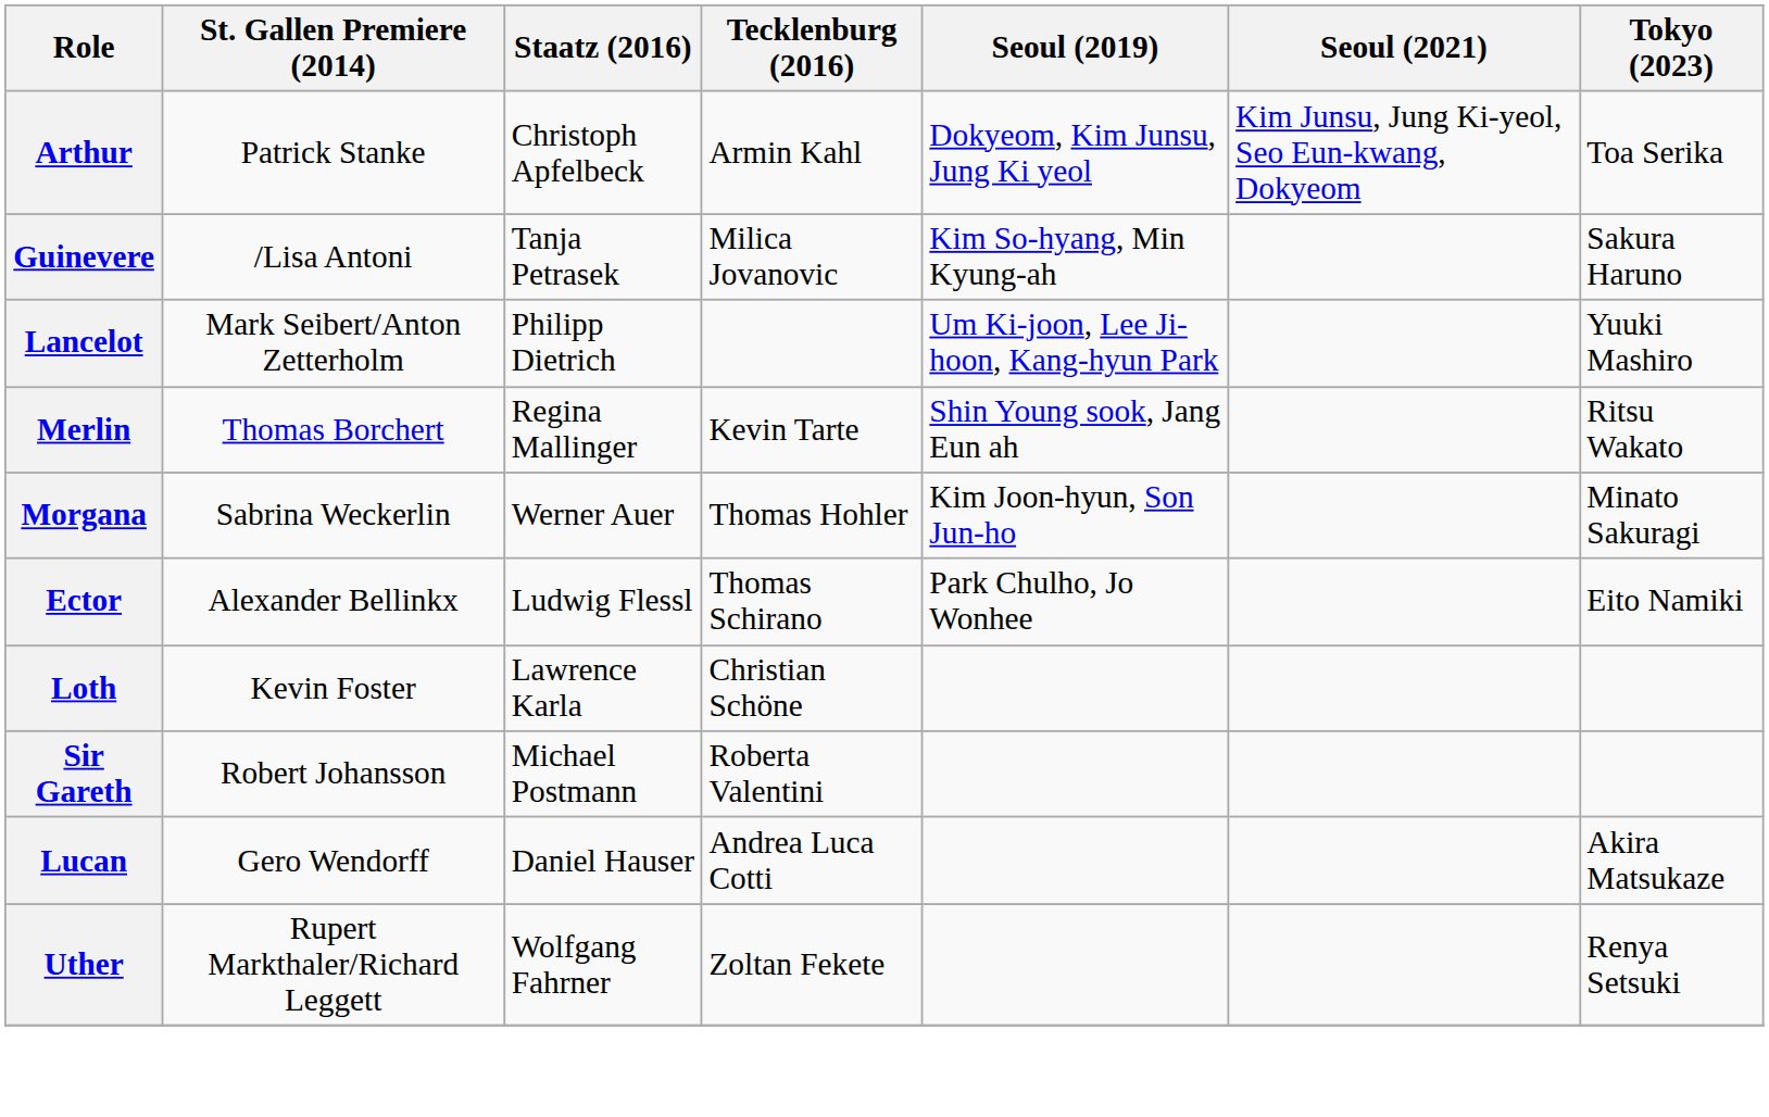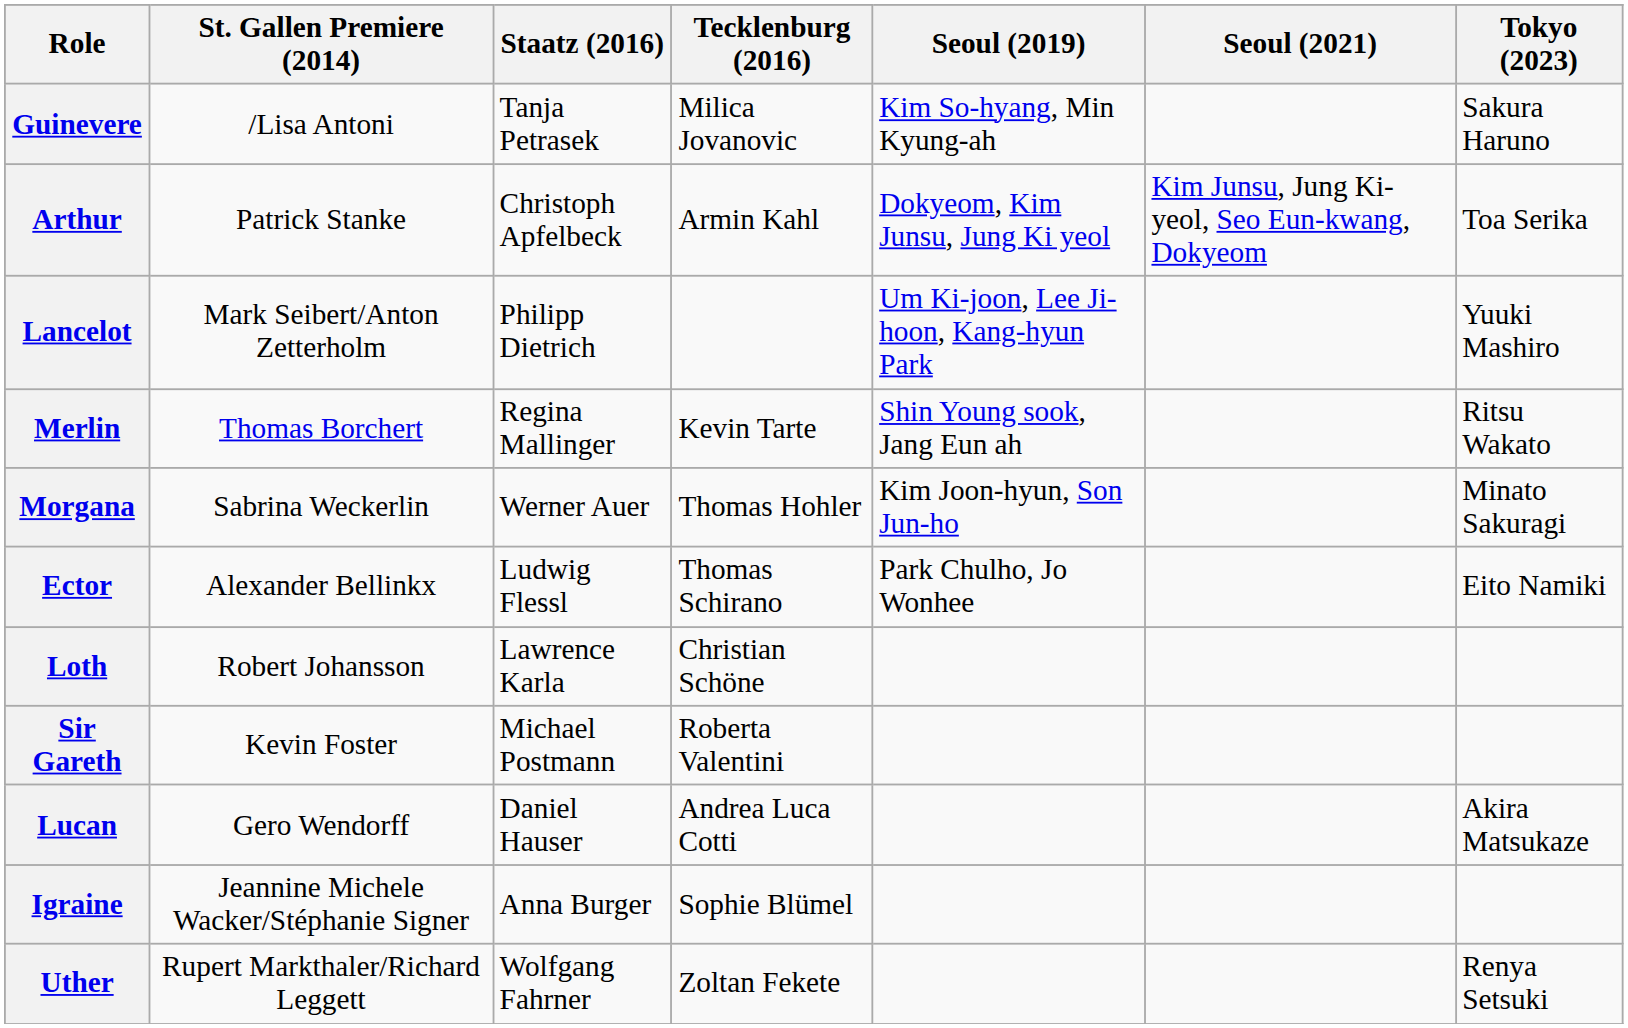rows swapped: Arthur <-> Guinevere
Loth | St. Gallen Premiere (2014): Kevin Foster -> Robert Johansson
Sir Gareth | St. Gallen Premiere (2014): Robert Johansson -> Kevin Foster
+ row: Igraine | Jeannine Michele Wacker/Stéphanie Signer | Anna Burger | Sophie Blümel
